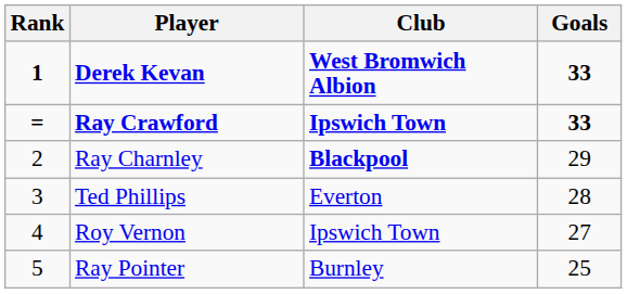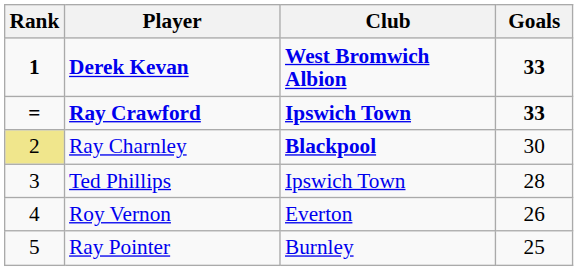Ray Charnley | Rank: no background -> khaki background
Ray Charnley | Goals: 29 -> 30
Ted Phillips | Club: Everton -> Ipswich Town
Roy Vernon | Club: Ipswich Town -> Everton
Roy Vernon | Goals: 27 -> 26
